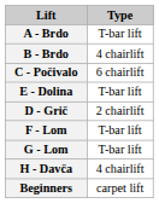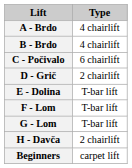A - Brdo | Type: T-bar lift -> 4 chairlift
rows swapped: D - Grič <-> E - Dolina
H - Davča | Type: 4 chairlift -> 2 chairlift
